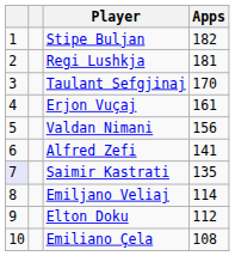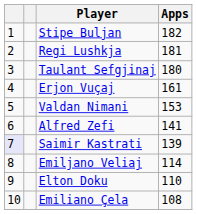Taulant Sefgjinaj | Apps: 170 -> 180
Valdan Nimani | Apps: 156 -> 153
Saimir Kastrati | Apps: 135 -> 139
Elton Doku | Apps: 112 -> 110
